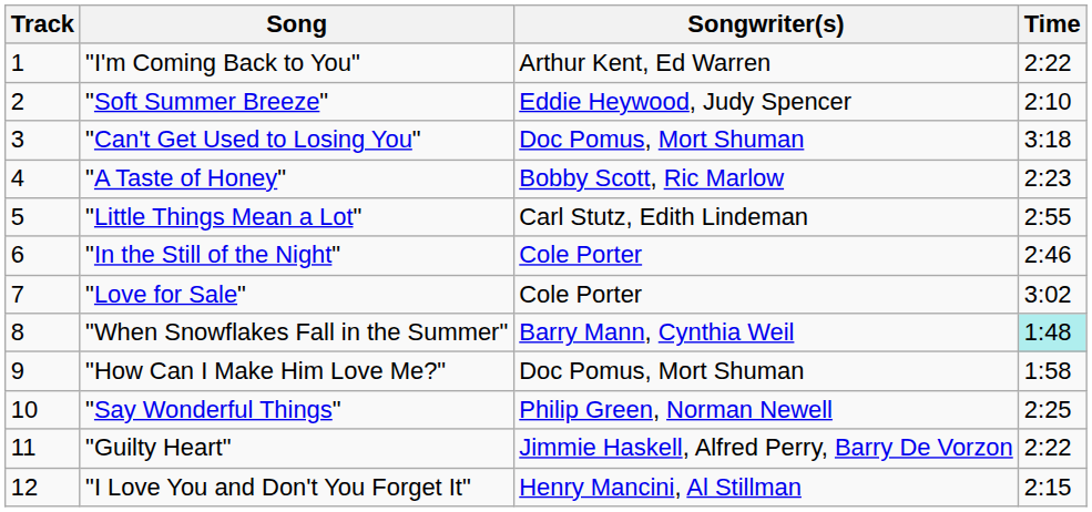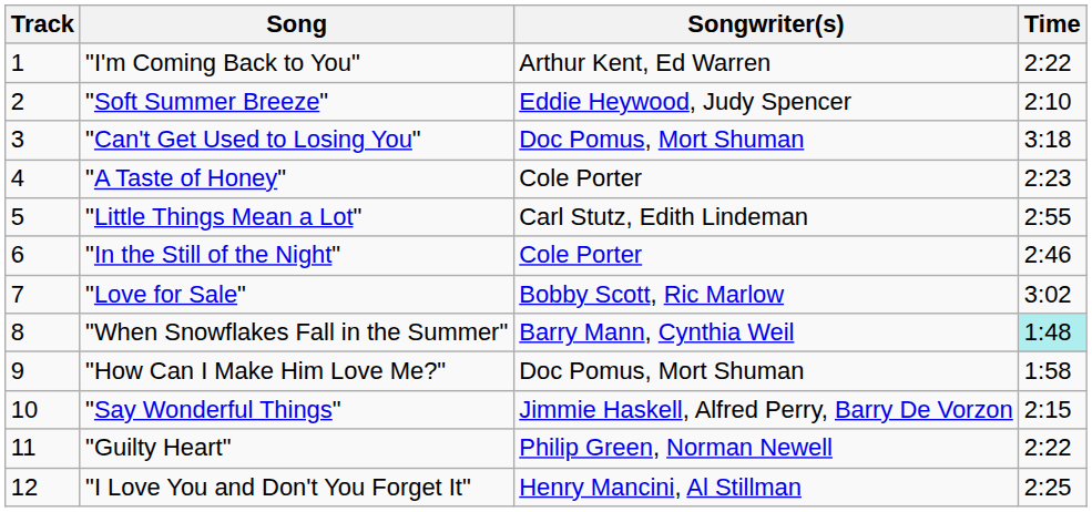"A Taste of Honey" | Songwriter(s): Bobby Scott, Ric Marlow -> Cole Porter
"Love for Sale" | Songwriter(s): Cole Porter -> Bobby Scott, Ric Marlow
"Say Wonderful Things" | Songwriter(s): Philip Green, Norman Newell -> Jimmie Haskell, Alfred Perry, Barry De Vorzon
"Say Wonderful Things" | Time: 2:25 -> 2:15
"Guilty Heart" | Songwriter(s): Jimmie Haskell, Alfred Perry, Barry De Vorzon -> Philip Green, Norman Newell
"I Love You and Don't You Forget It" | Time: 2:15 -> 2:25
